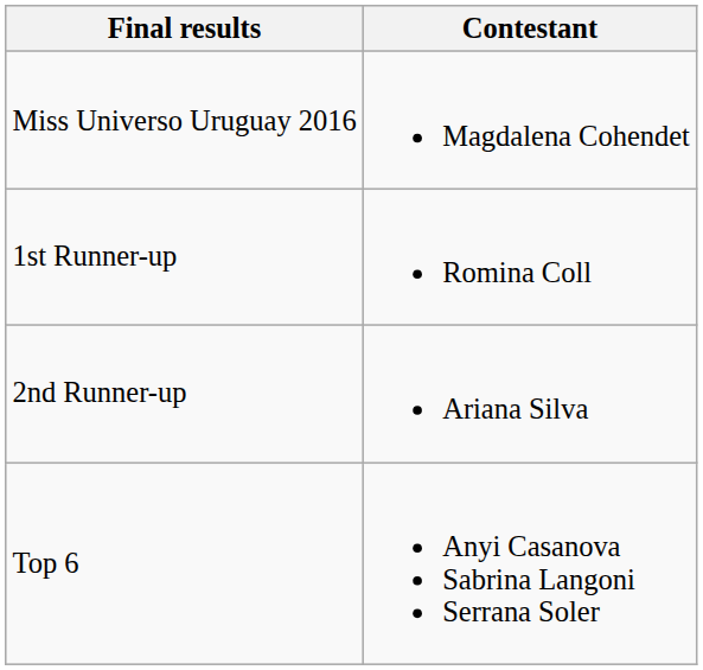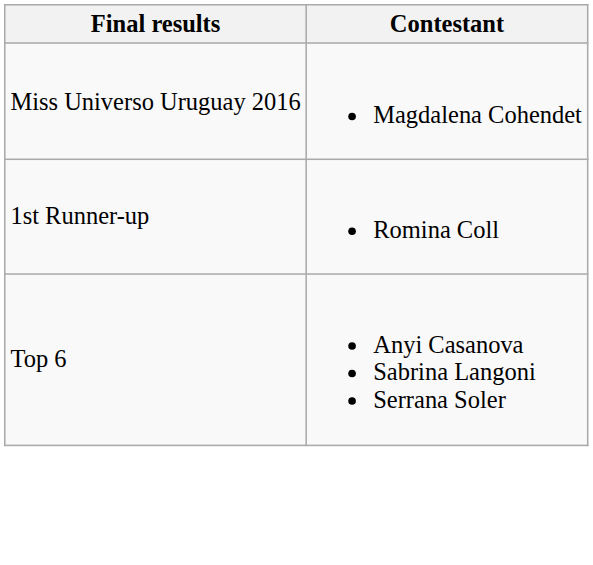- row: 2nd Runner-up | Ariana Silva
